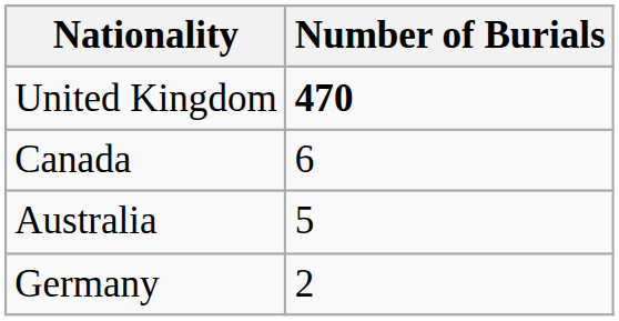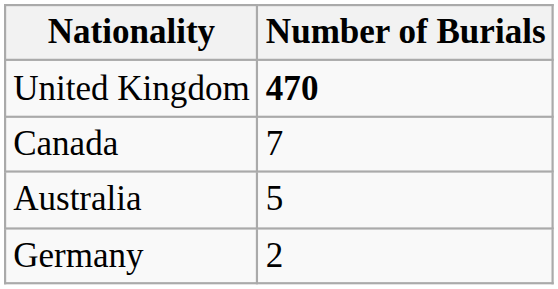Canada | Number of Burials: 6 -> 7
